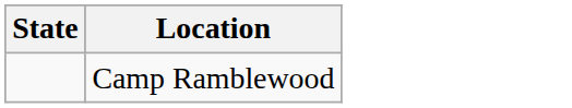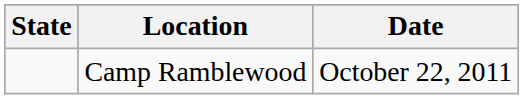+ column: Date | October 22, 2011
